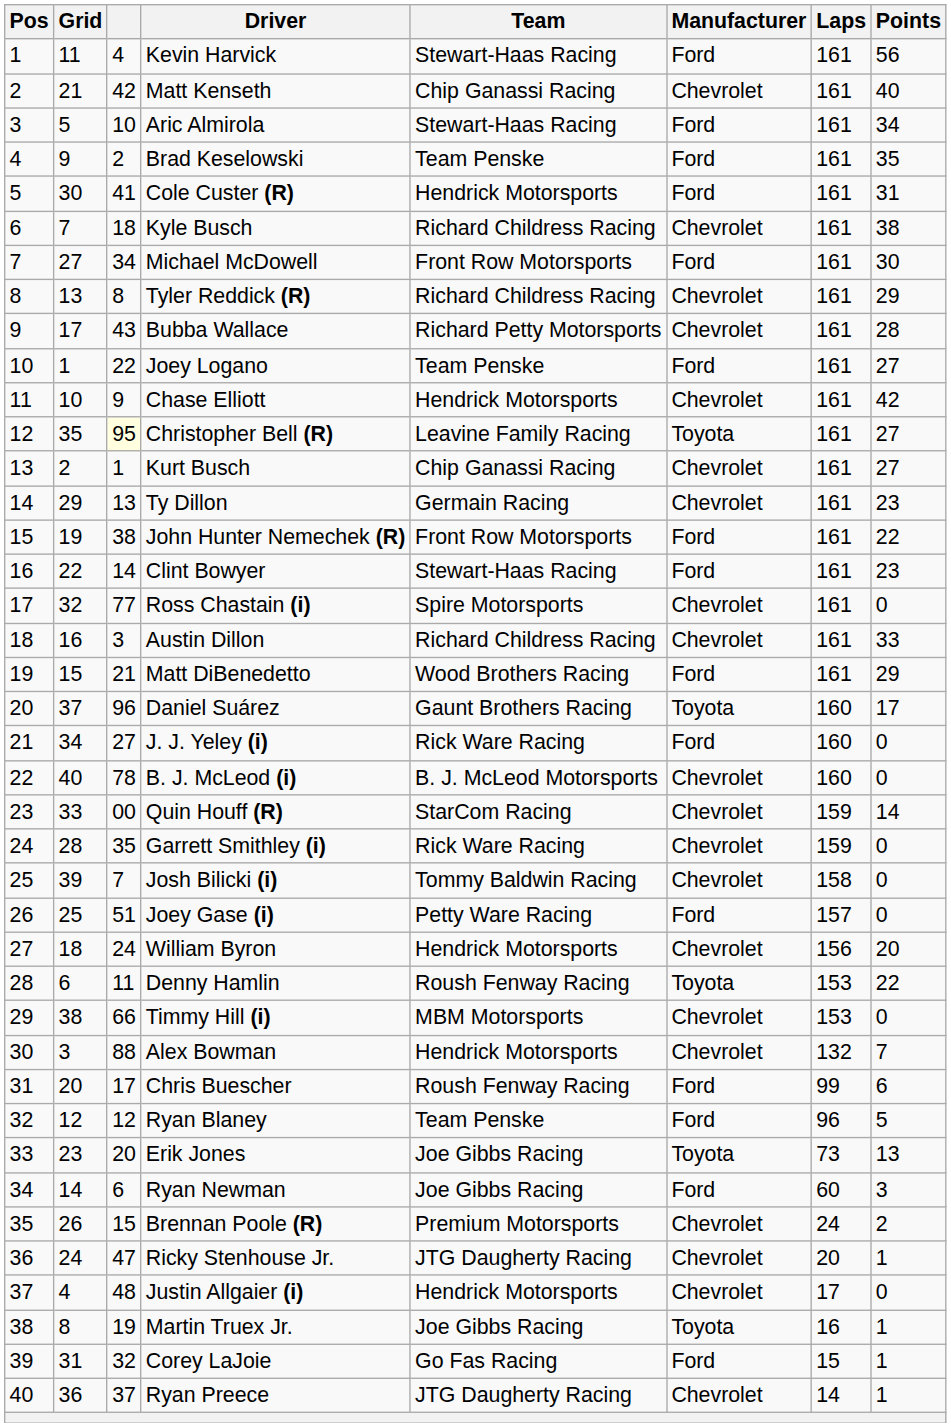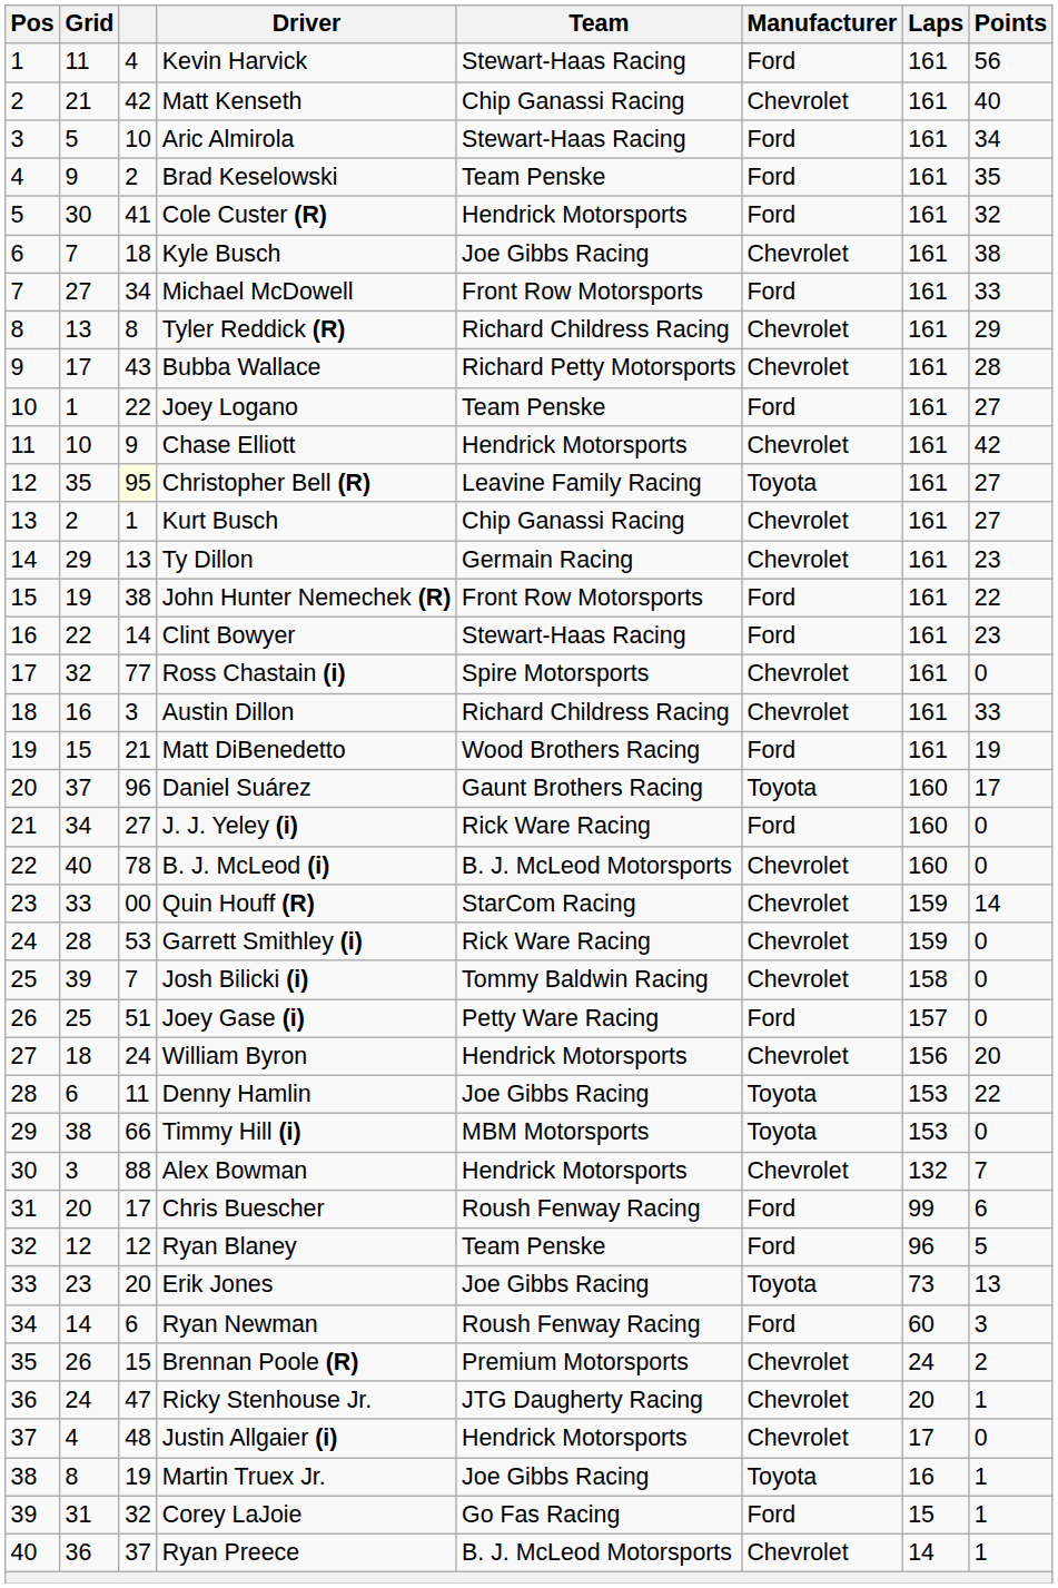Cole Custer (R) | Points: 31 -> 32
Kyle Busch | Team: Richard Childress Racing -> Joe Gibbs Racing
Michael McDowell | Points: 30 -> 33
Matt DiBenedetto | Points: 29 -> 19
Garrett Smithley (i) | column 3: 35 -> 53
Denny Hamlin | Team: Roush Fenway Racing -> Joe Gibbs Racing
Timmy Hill (i) | Manufacturer: Chevrolet -> Toyota
Ryan Newman | Team: Joe Gibbs Racing -> Roush Fenway Racing
Ryan Preece | Team: JTG Daugherty Racing -> B. J. McLeod Motorsports
